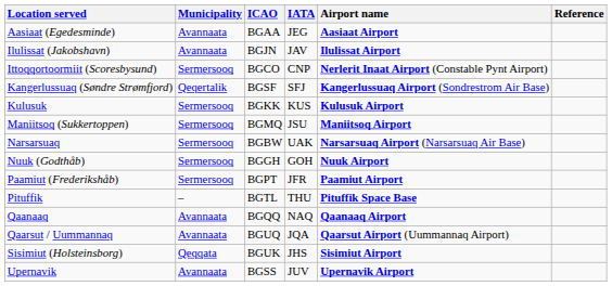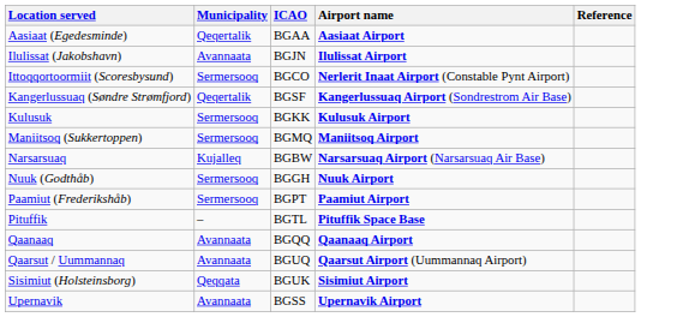- column: IATA | JEG | JAV | CNP | SFJ | KUS | JSU | UAK | GOH | JFR | THU | NAQ | JQA | JHS | JUV
Aasiaat (Egedesminde) | Municipality: Avannaata -> Qeqertalik
Narsarsuaq | Municipality: Sermersooq -> Kujalleq
